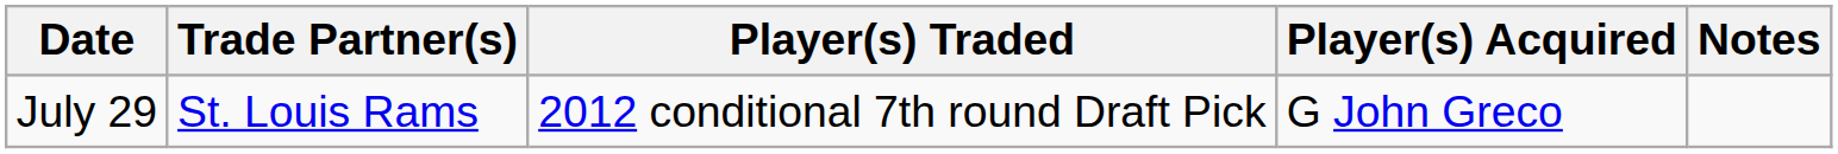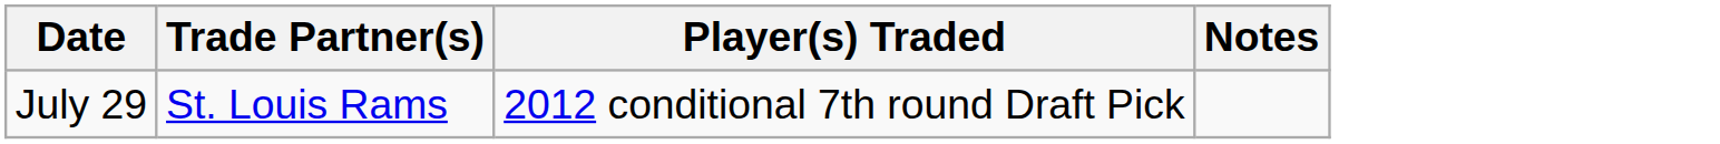- column: Player(s) Acquired | G John Greco
